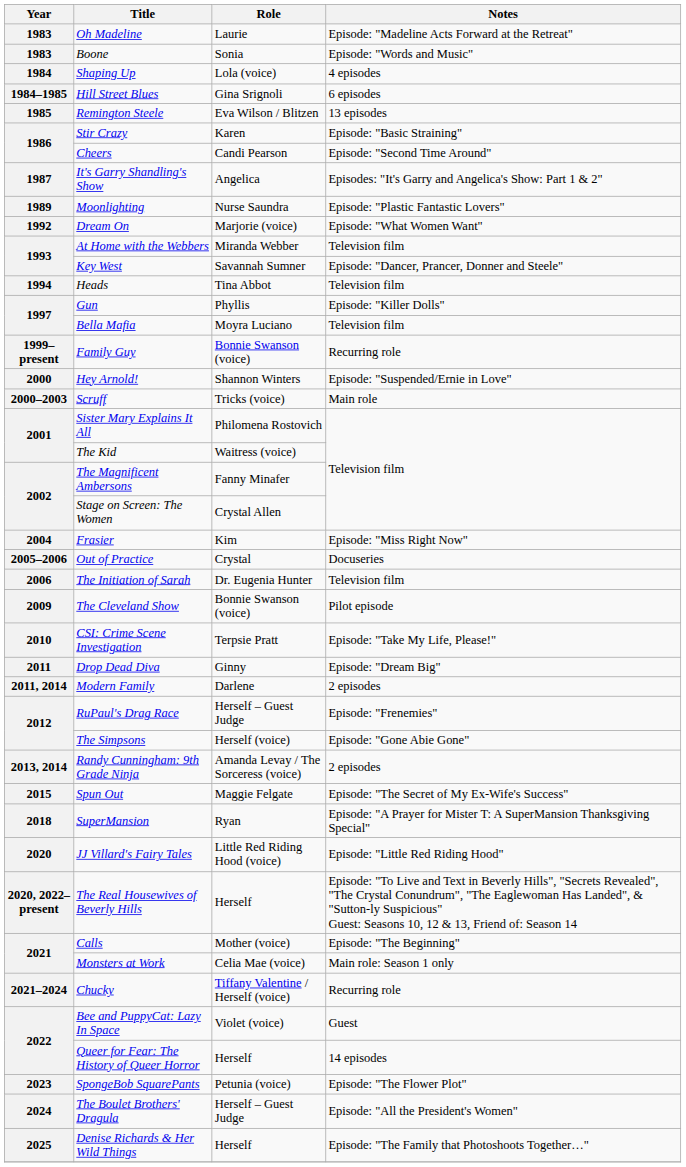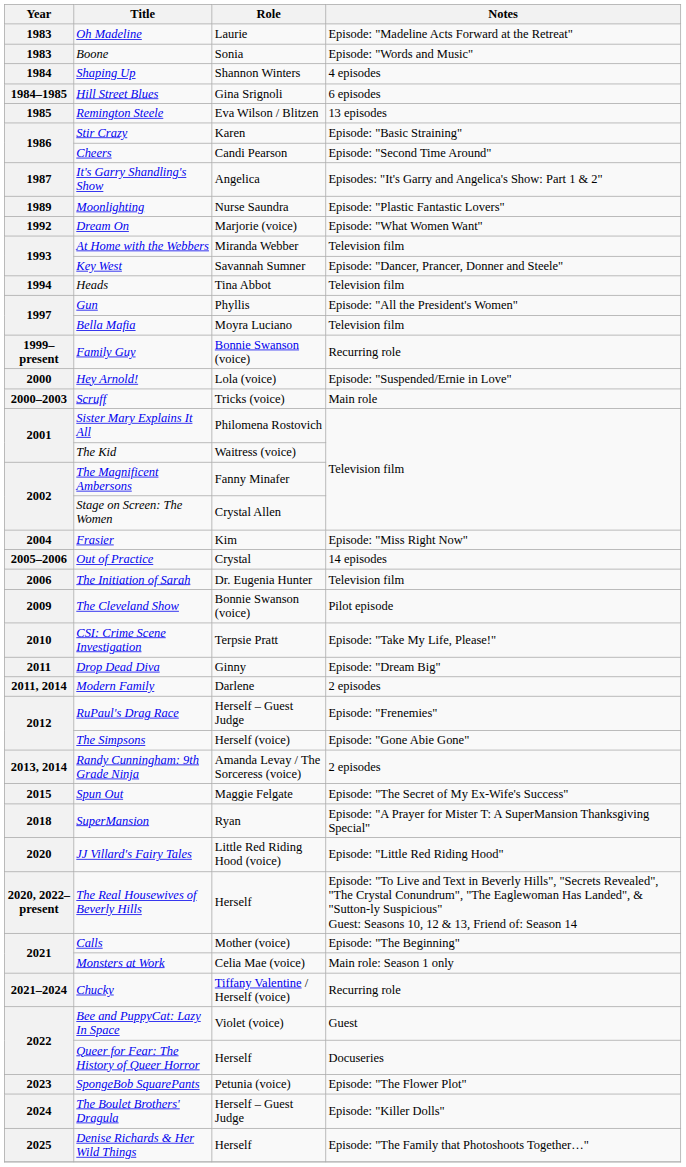Shaping Up | Role: Lola (voice) -> Shannon Winters
Gun | Notes: Episode: "Killer Dolls" -> Episode: "All the President's Women"
Hey Arnold! | Role: Shannon Winters -> Lola (voice)
Out of Practice | Notes: Docuseries -> 14 episodes
Queer for Fear: The History of Queer Horror | Notes: 14 episodes -> Docuseries
The Boulet Brothers' Dragula | Notes: Episode: "All the President's Women" -> Episode: "Killer Dolls"
